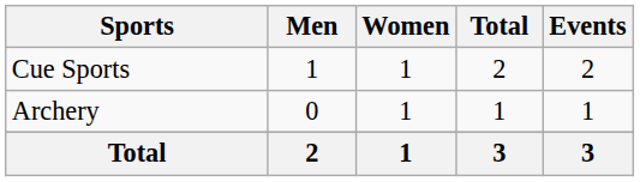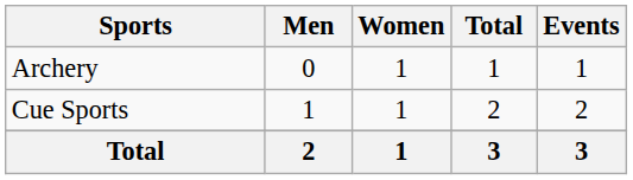rows swapped: Archery <-> Cue Sports
